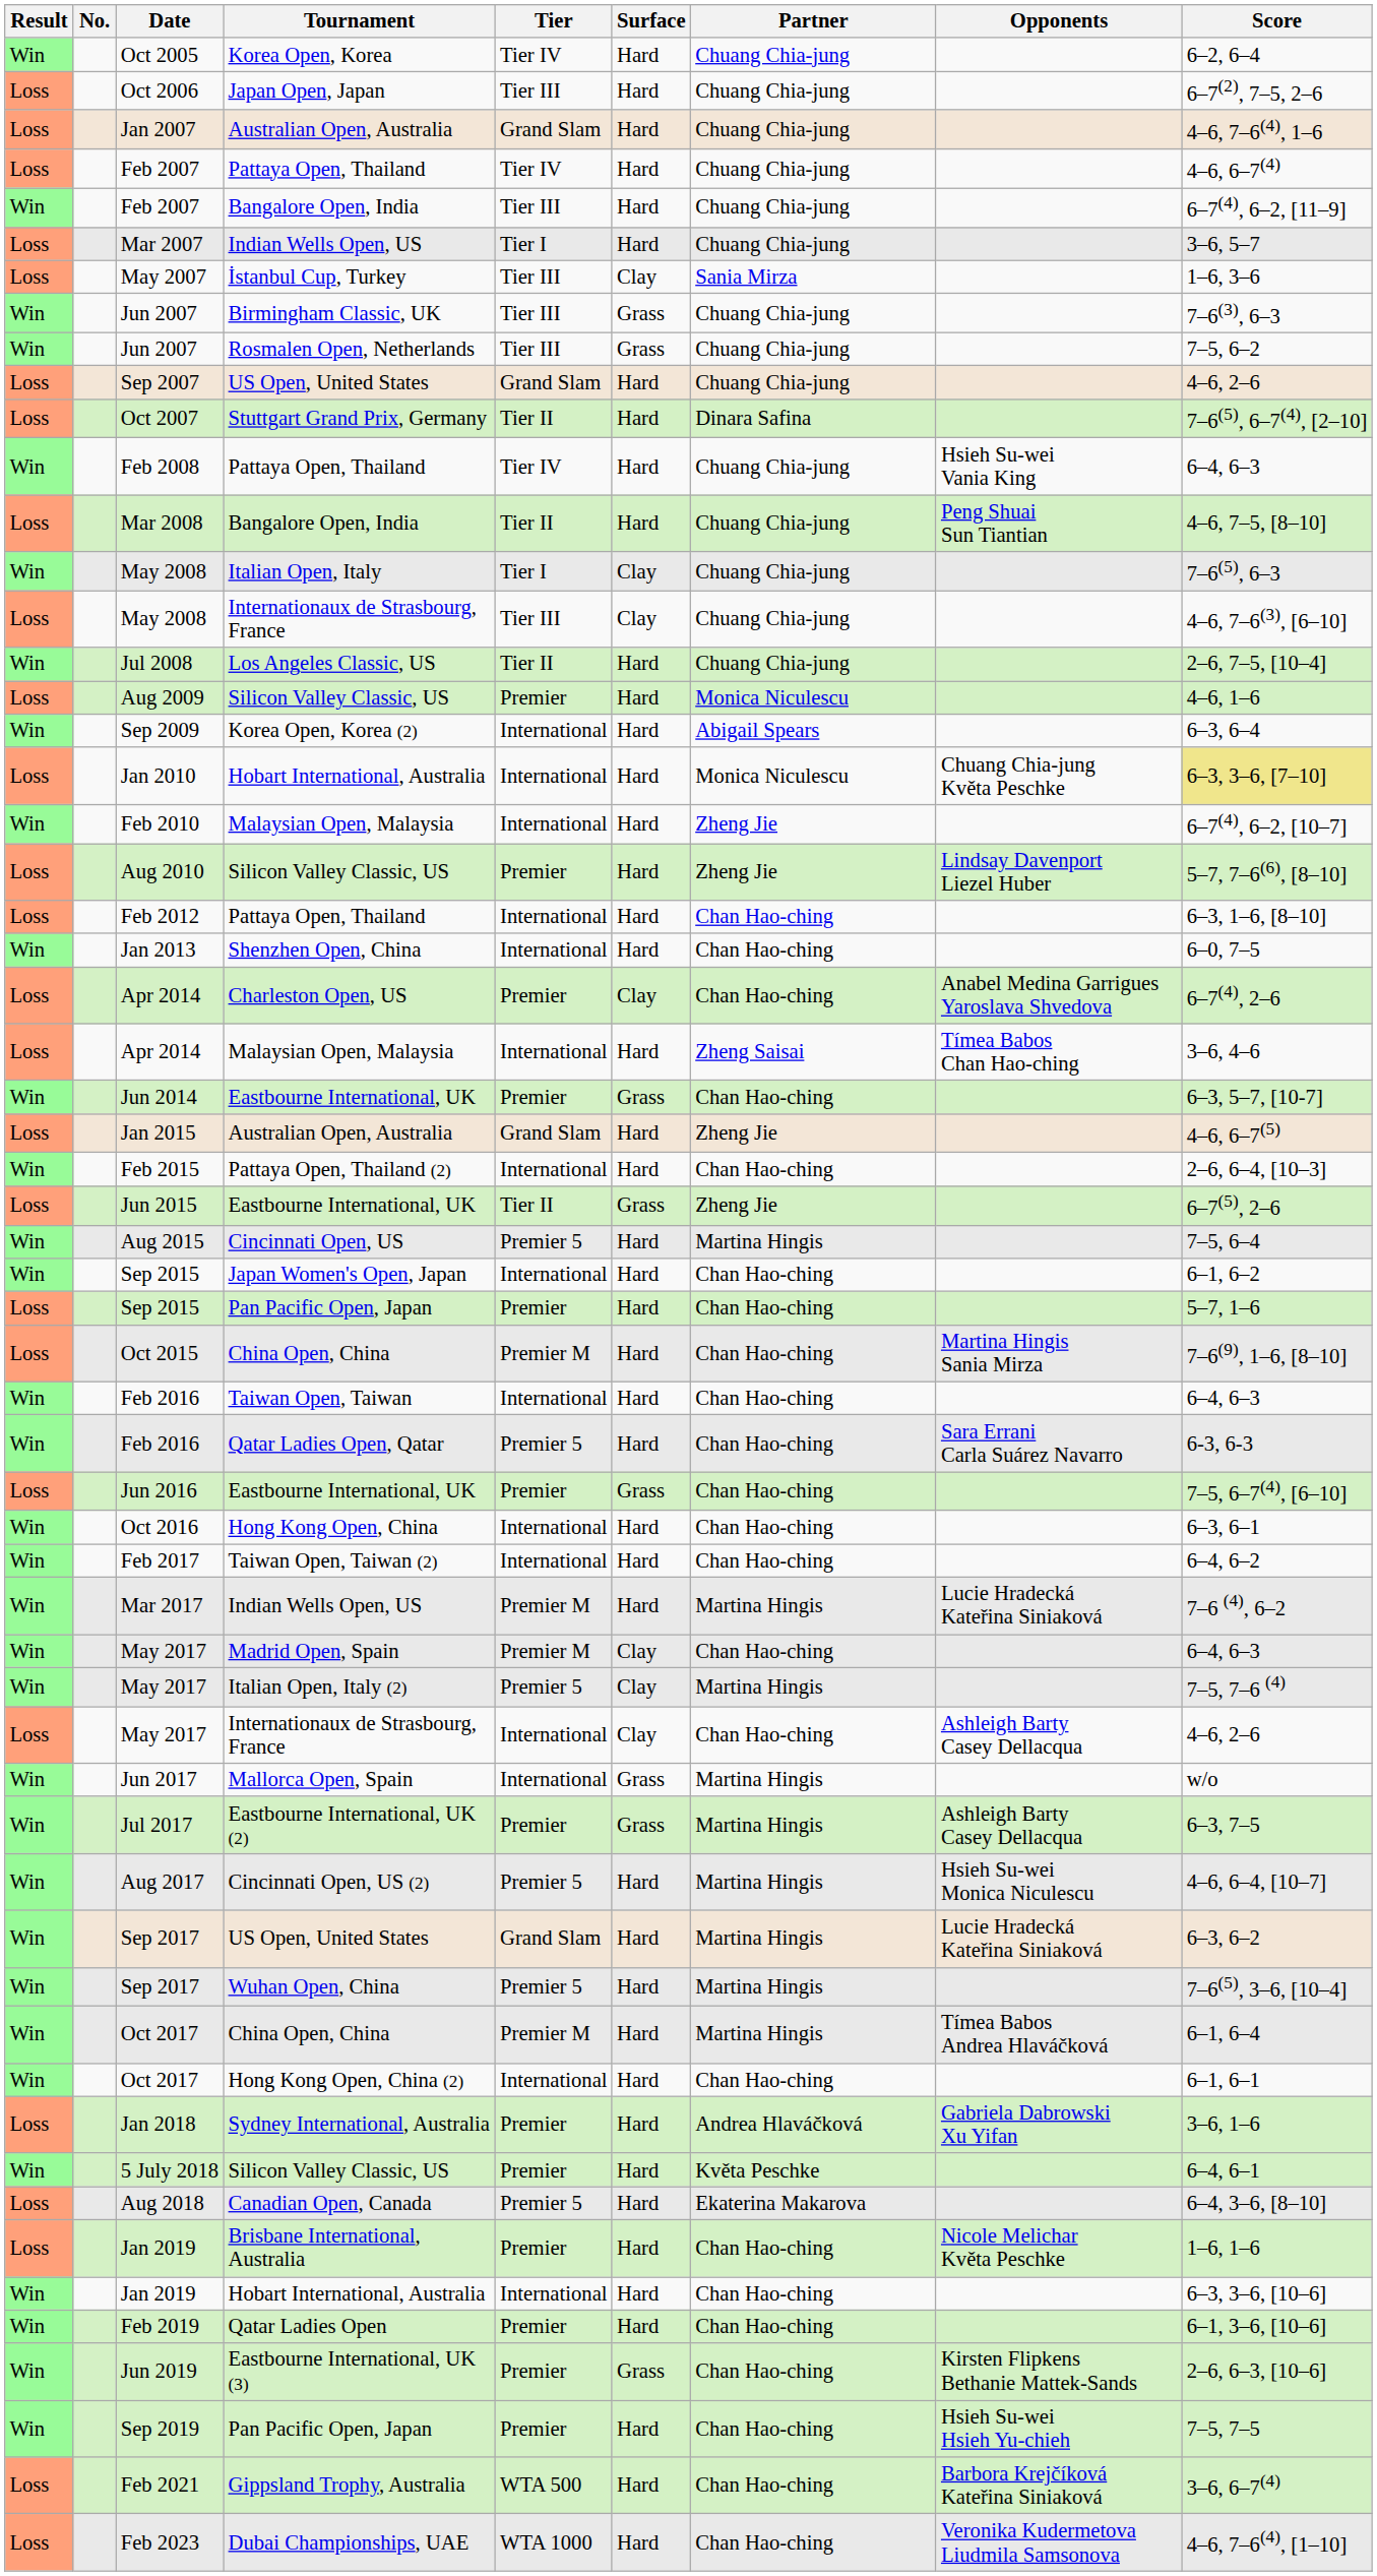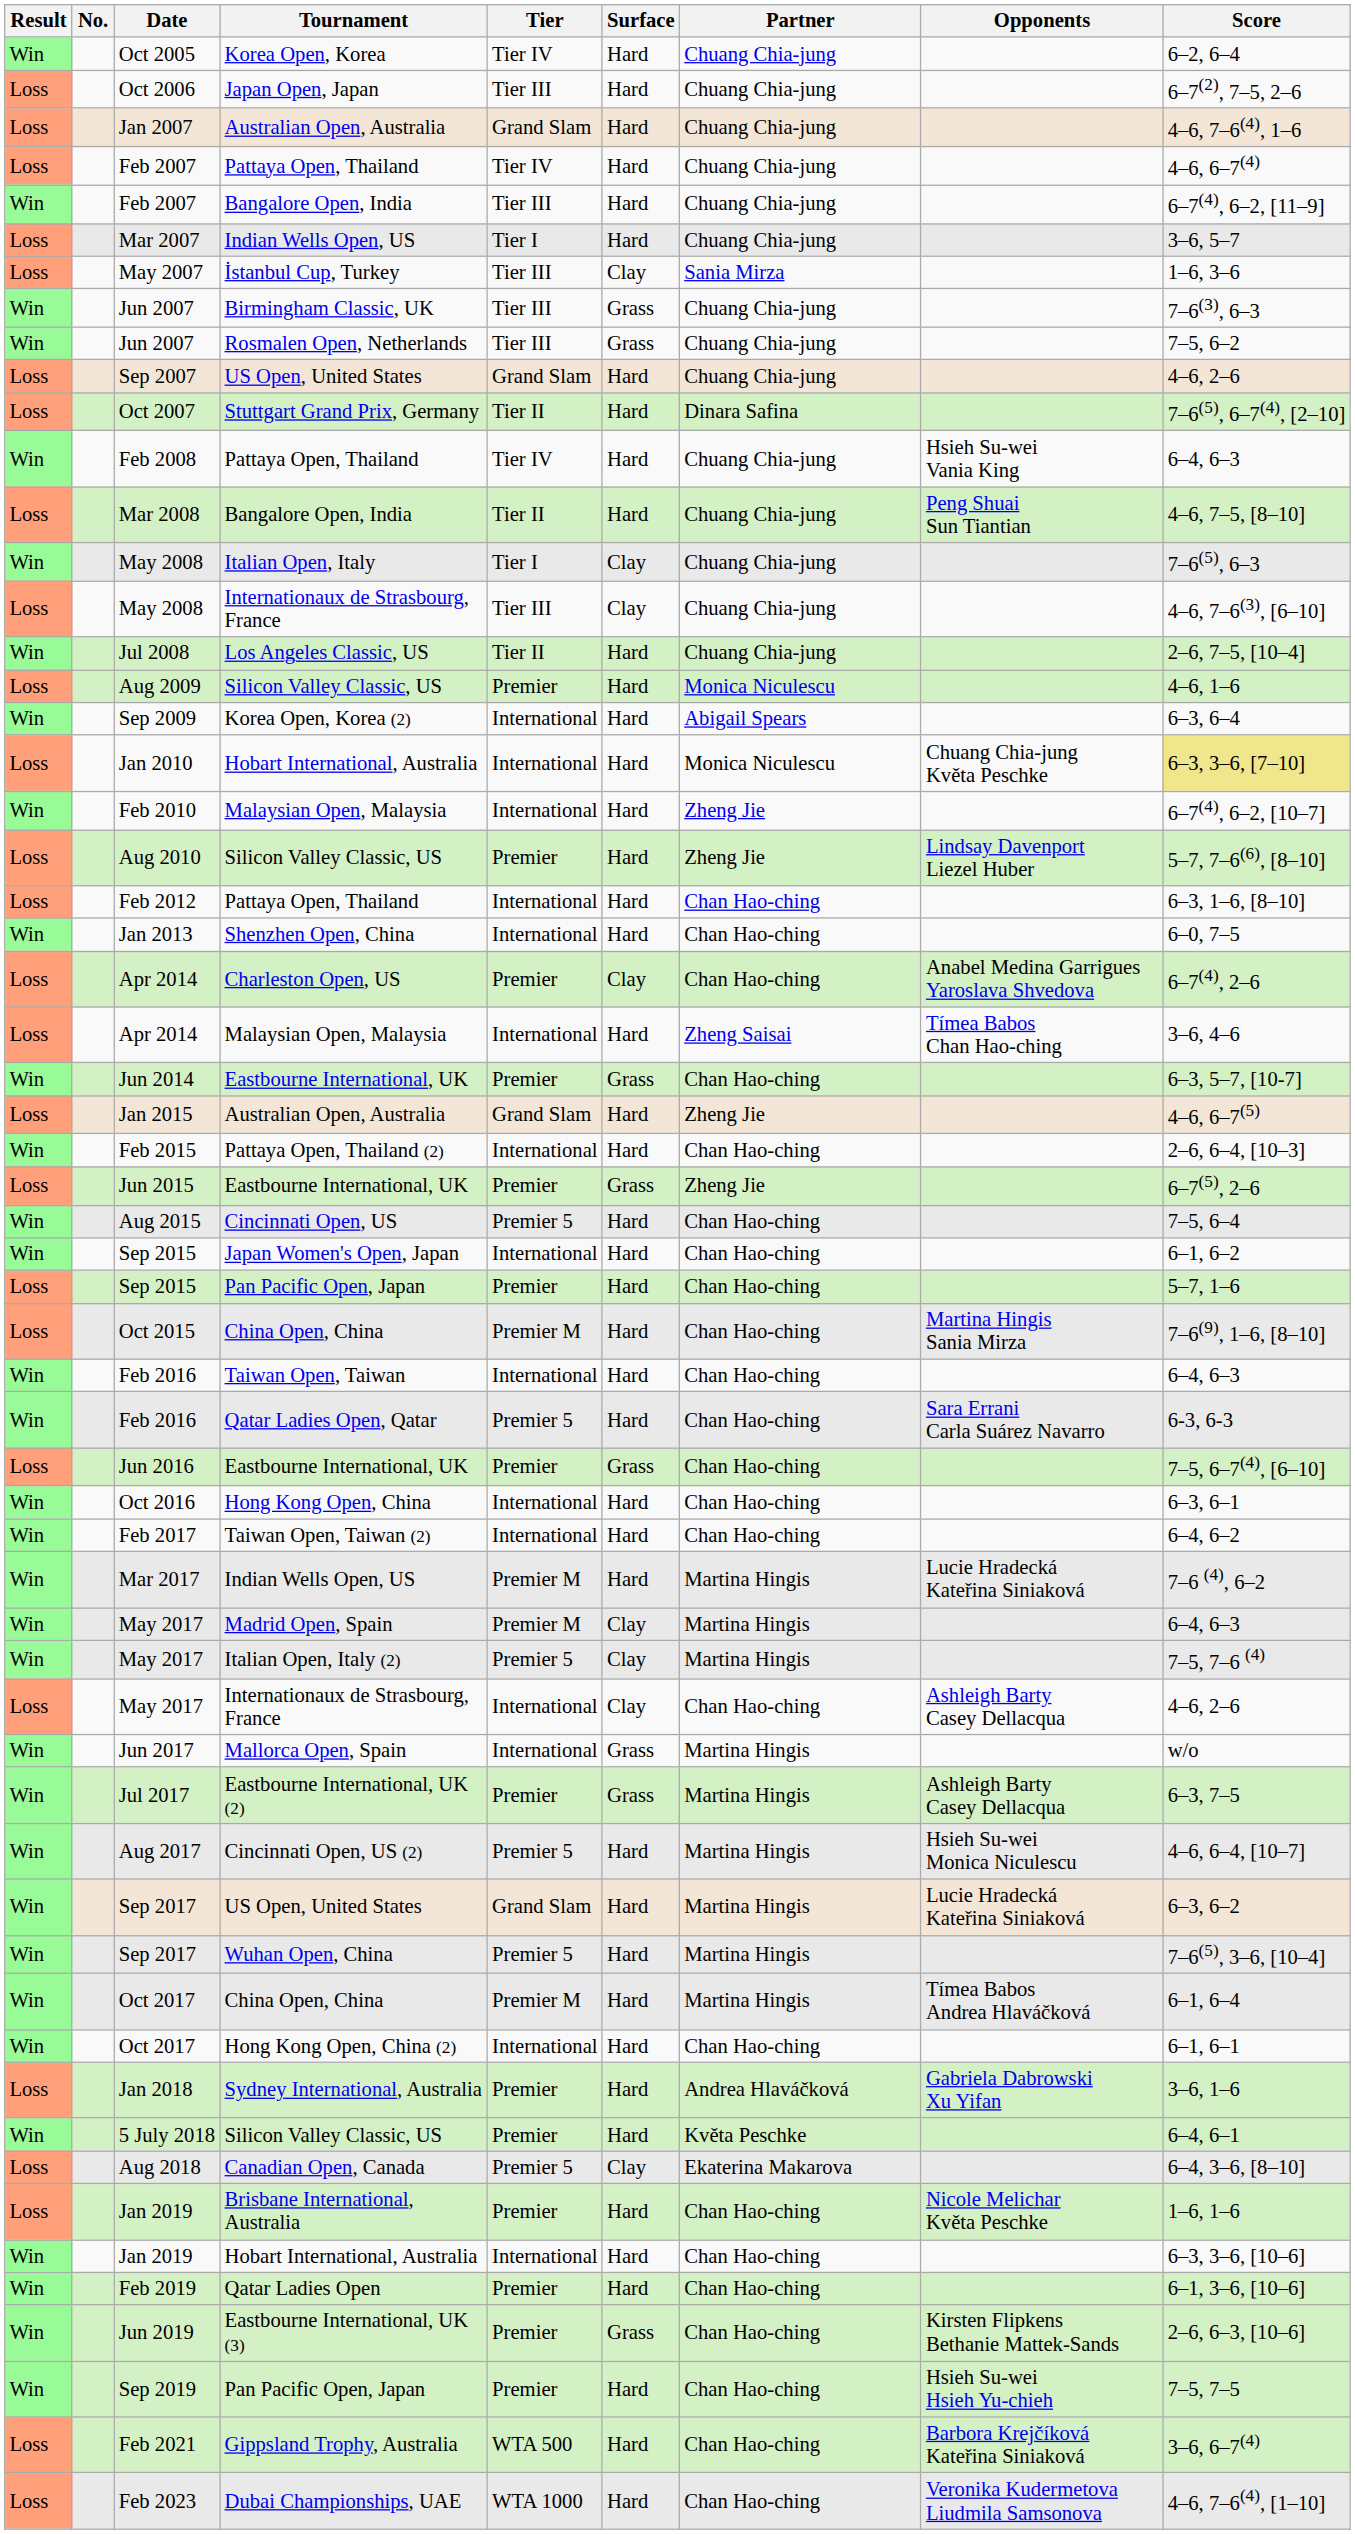Jun 2015 | Tier: Tier II -> Premier
Aug 2015 | Partner: Martina Hingis -> Chan Hao-ching
May 2017 / Madrid Open, Spain | Partner: Chan Hao-ching -> Martina Hingis
Aug 2018 | Surface: Hard -> Clay
